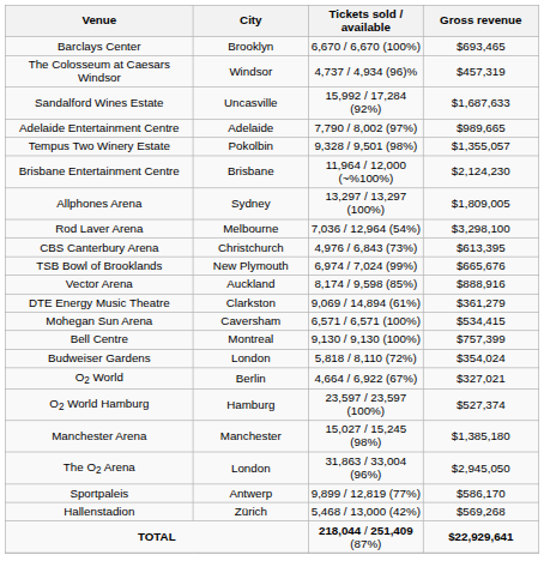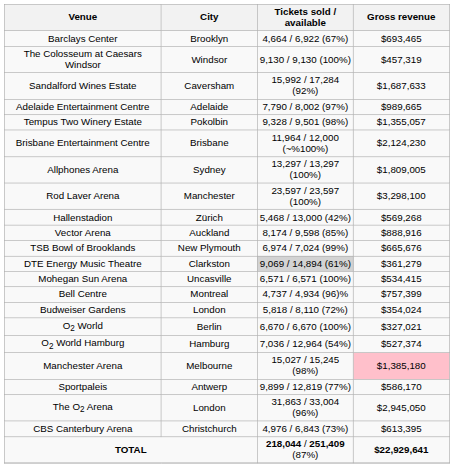Barclays Center | Tickets sold / available: 6,670 / 6,670 (100%) -> 4,664 / 6,922 (67%)
The Colosseum at Caesars Windsor | Tickets sold / available: 4,737 / 4,934 (96)% -> 9,130 / 9,130 (100%)
Sandalford Wines Estate | City: Uncasville -> Caversham
Rod Laver Arena | City: Melbourne -> Manchester
Rod Laver Arena | Tickets sold / available: 7,036 / 12,964 (54%) -> 23,597 / 23,597 (100%)
rows swapped: CBS Canterbury Arena <-> Hallenstadion
rows swapped: TSB Bowl of Brooklands <-> Vector Arena
DTE Energy Music Theatre | Tickets sold / available: no background -> lightgrey background
Mohegan Sun Arena | City: Caversham -> Uncasville
Bell Centre | Tickets sold / available: 9,130 / 9,130 (100%) -> 4,737 / 4,934 (96)%
O2 World | Tickets sold / available: 4,664 / 6,922 (67%) -> 6,670 / 6,670 (100%)
O2 World Hamburg | Tickets sold / available: 23,597 / 23,597 (100%) -> 7,036 / 12,964 (54%)
Manchester Arena | City: Manchester -> Melbourne
Manchester Arena | Gross revenue: no background -> pink background
rows swapped: The O2 Arena <-> Sportpaleis
